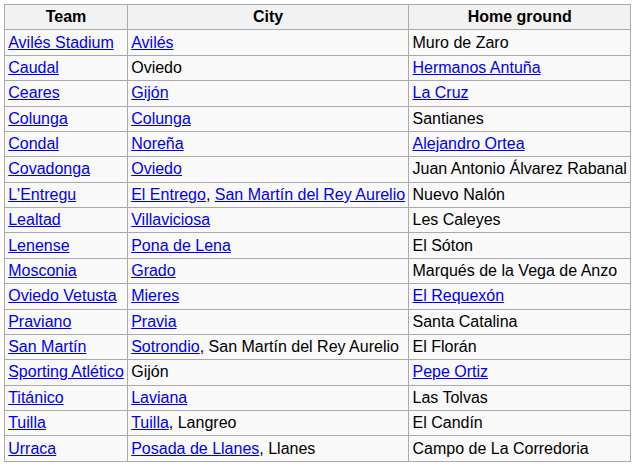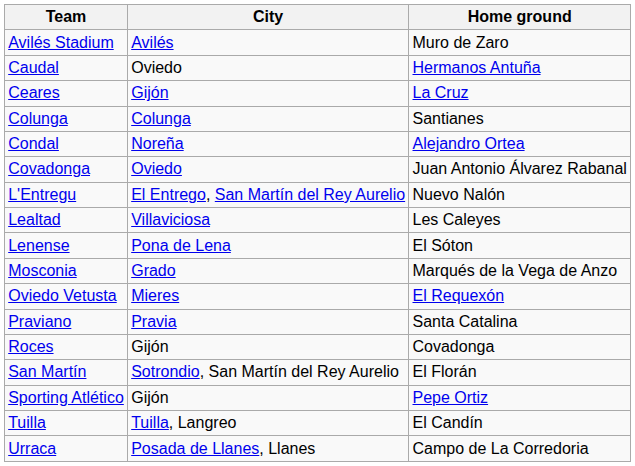+ row: Roces | Gijón | Covadonga
- row: Titánico | Laviana | Las Tolvas
